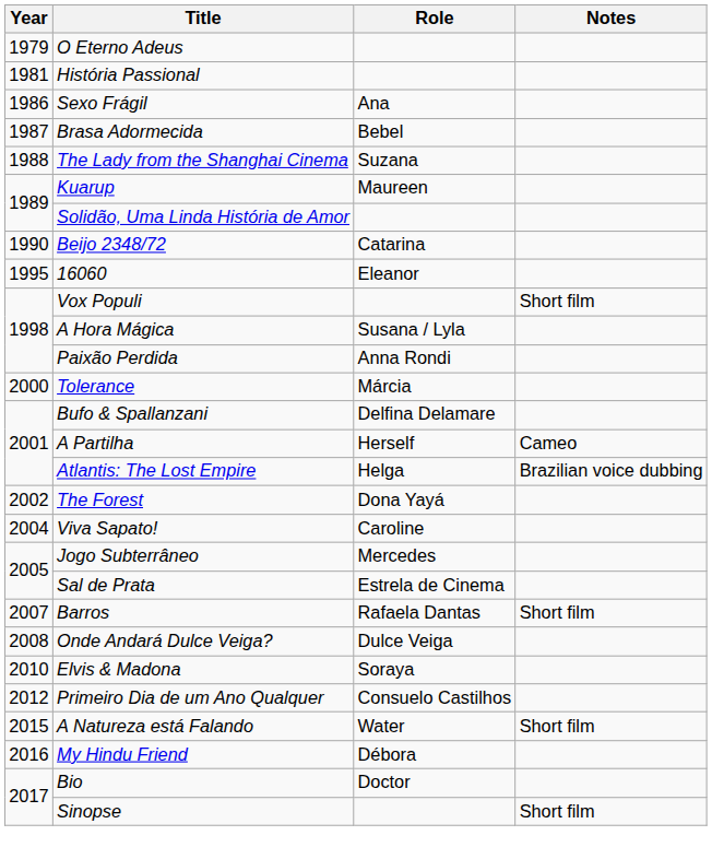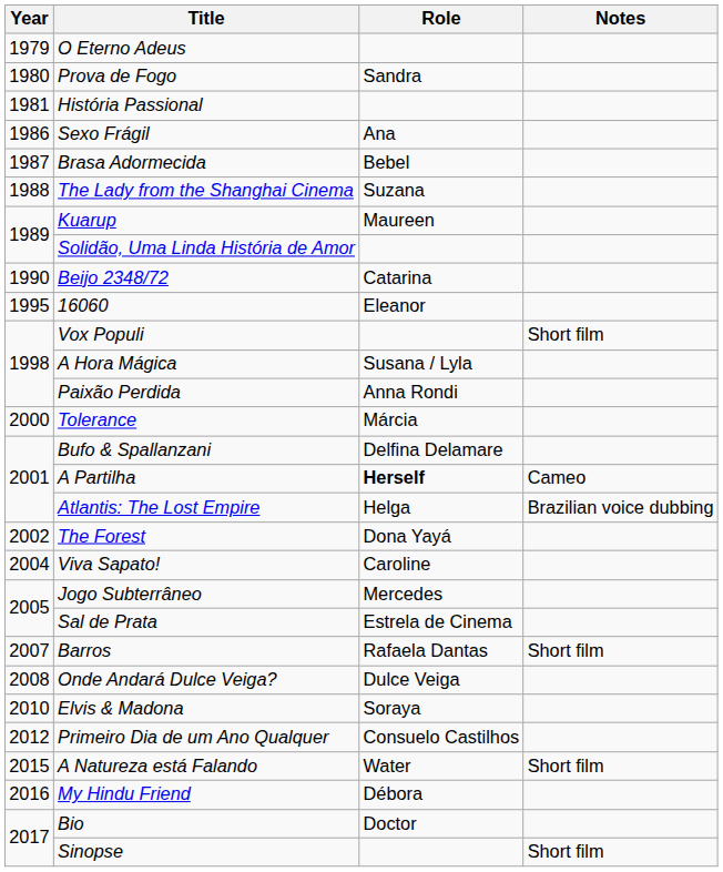+ row: 1980 | Prova de Fogo | Sandra
A Partilha | Role: normal -> bold
